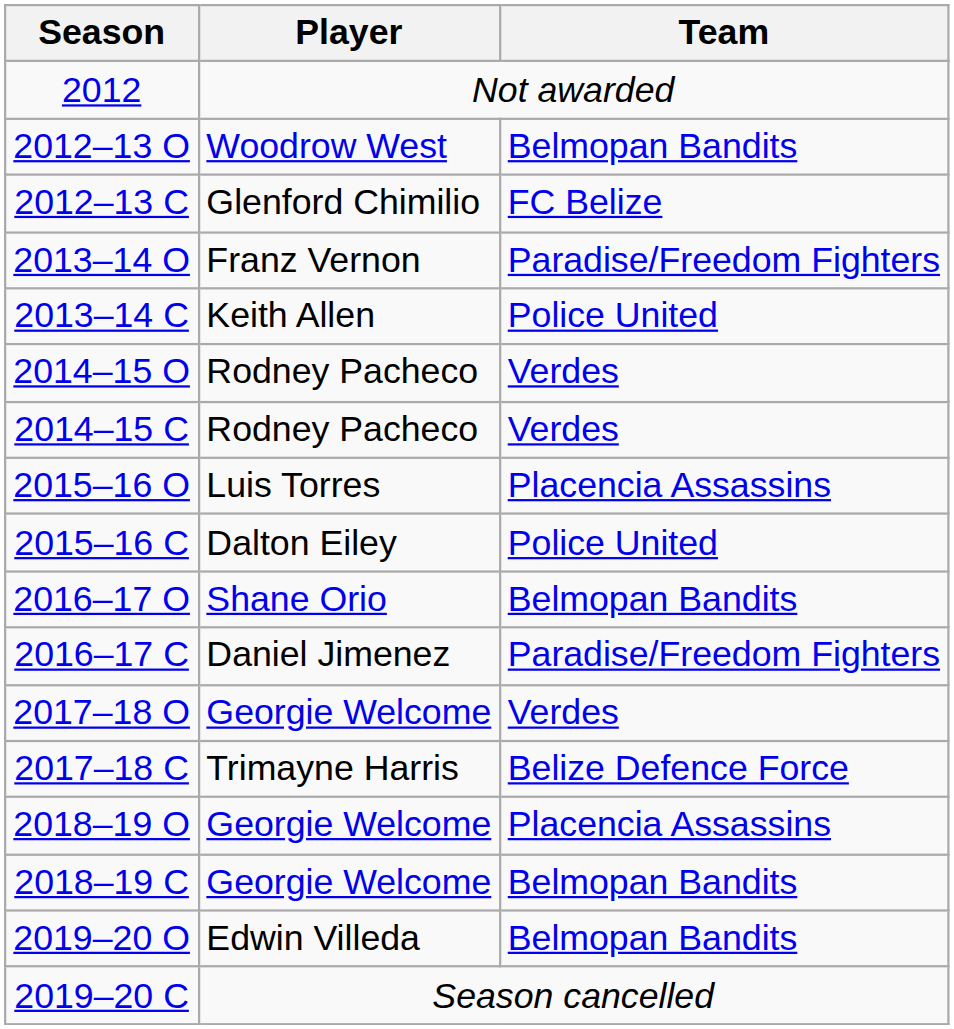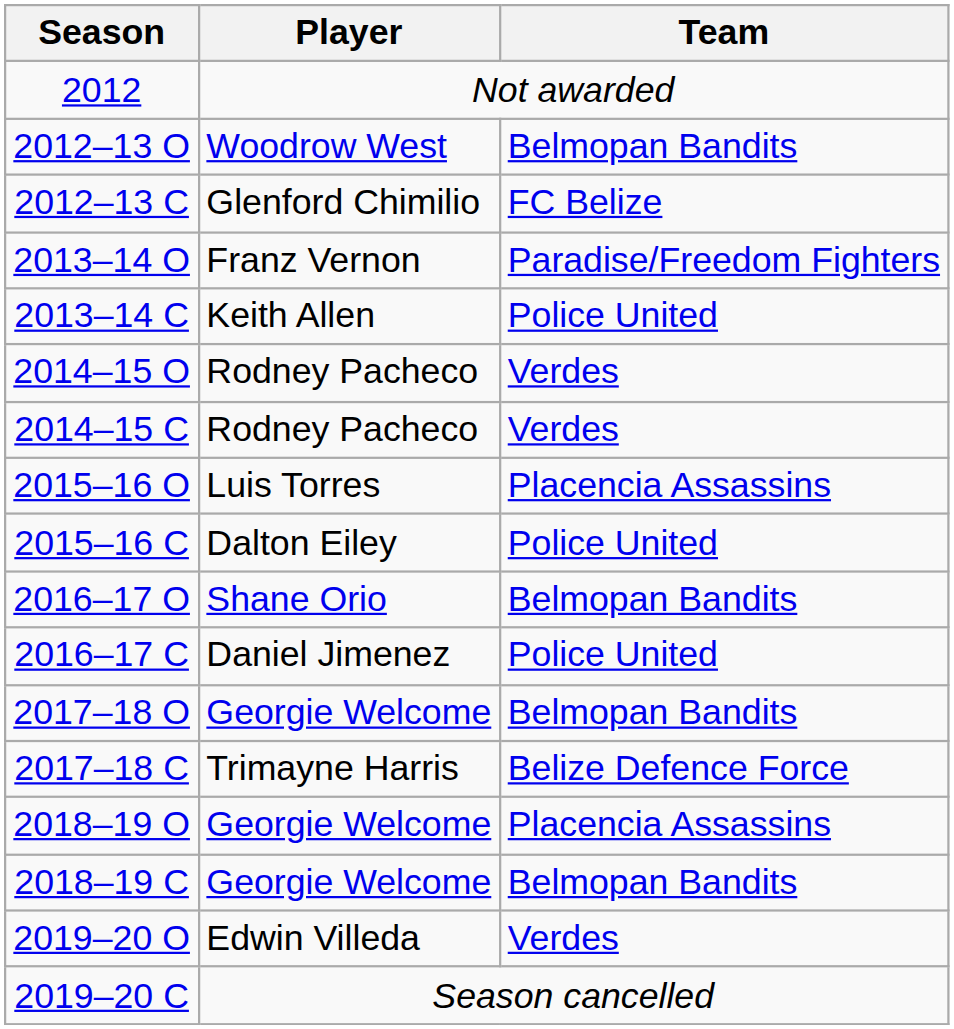2016–17 C | Team: Paradise/Freedom Fighters -> Police United
2017–18 O | Team: Verdes -> Belmopan Bandits
2019–20 O | Team: Belmopan Bandits -> Verdes
